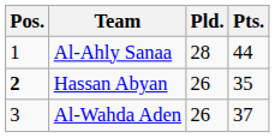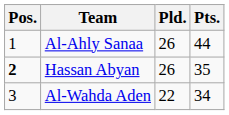Al-Ahly Sanaa | Pld.: 28 -> 26
Al-Wahda Aden | Pld.: 26 -> 22
Al-Wahda Aden | Pts.: 37 -> 34
